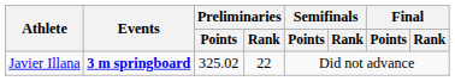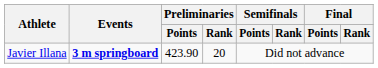Javier Illana | Preliminaries / Points: 325.02 -> 423.90
Javier Illana | Preliminaries / Rank: 22 -> 20
